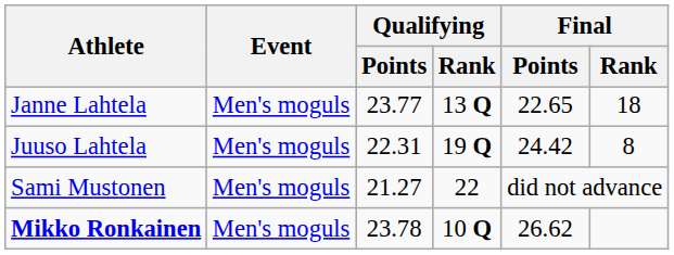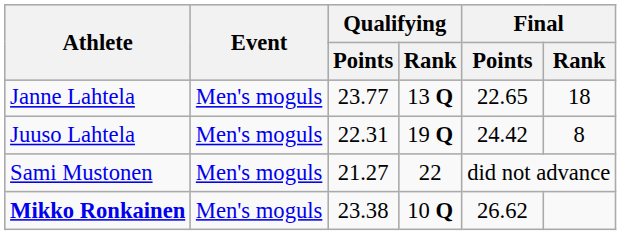Mikko Ronkainen | Qualifying / Points: 23.78 -> 23.38
